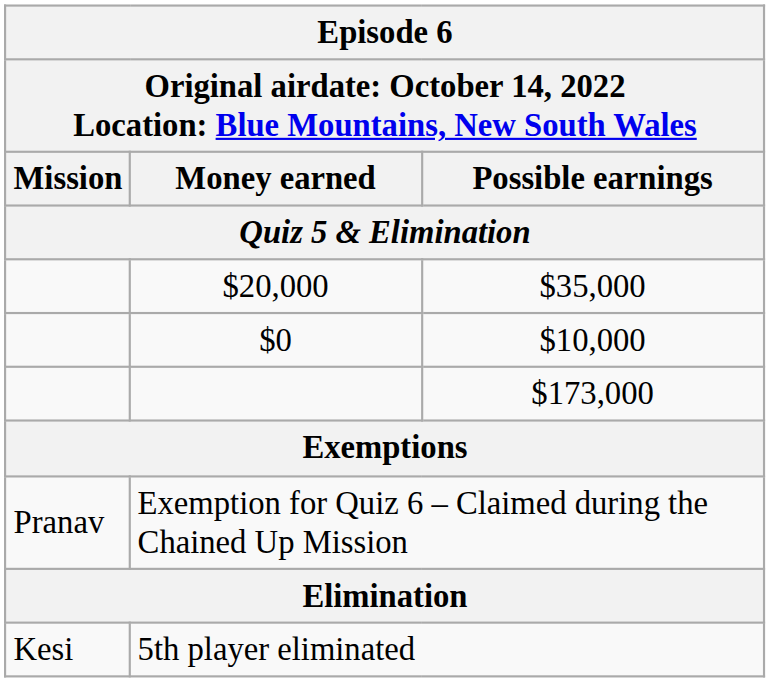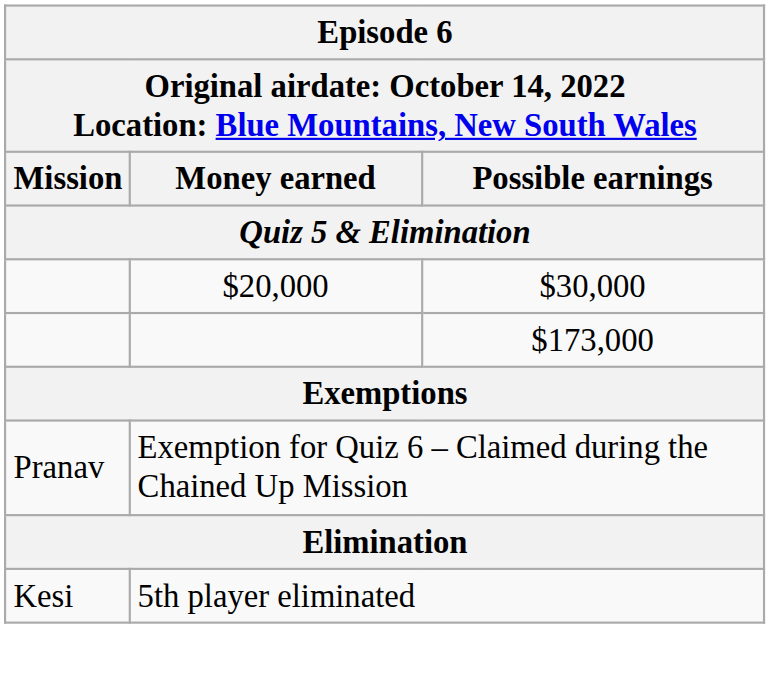$20,000 | Possible earnings: $35,000 -> $30,000
- row: $0 | $10,000
